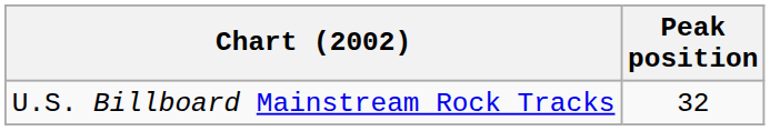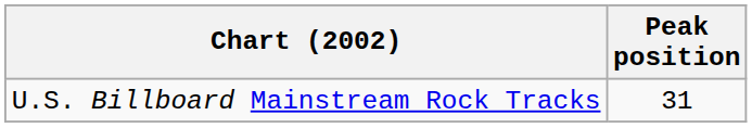U.S. Billboard Mainstream Rock Tracks | Peak position: 32 -> 31
